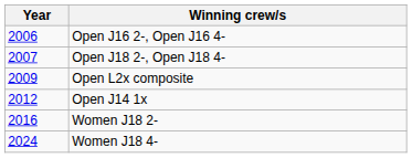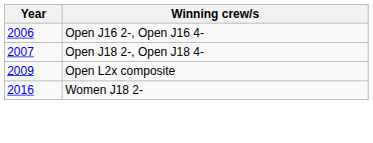- row: 2012 | Open J14 1x
- row: 2024 | Women J18 4-
